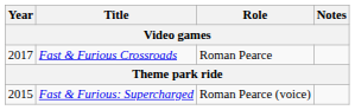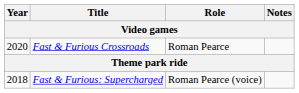Fast & Furious Crossroads | Year: 2017 -> 2020
Fast & Furious: Supercharged | Year: 2015 -> 2018
